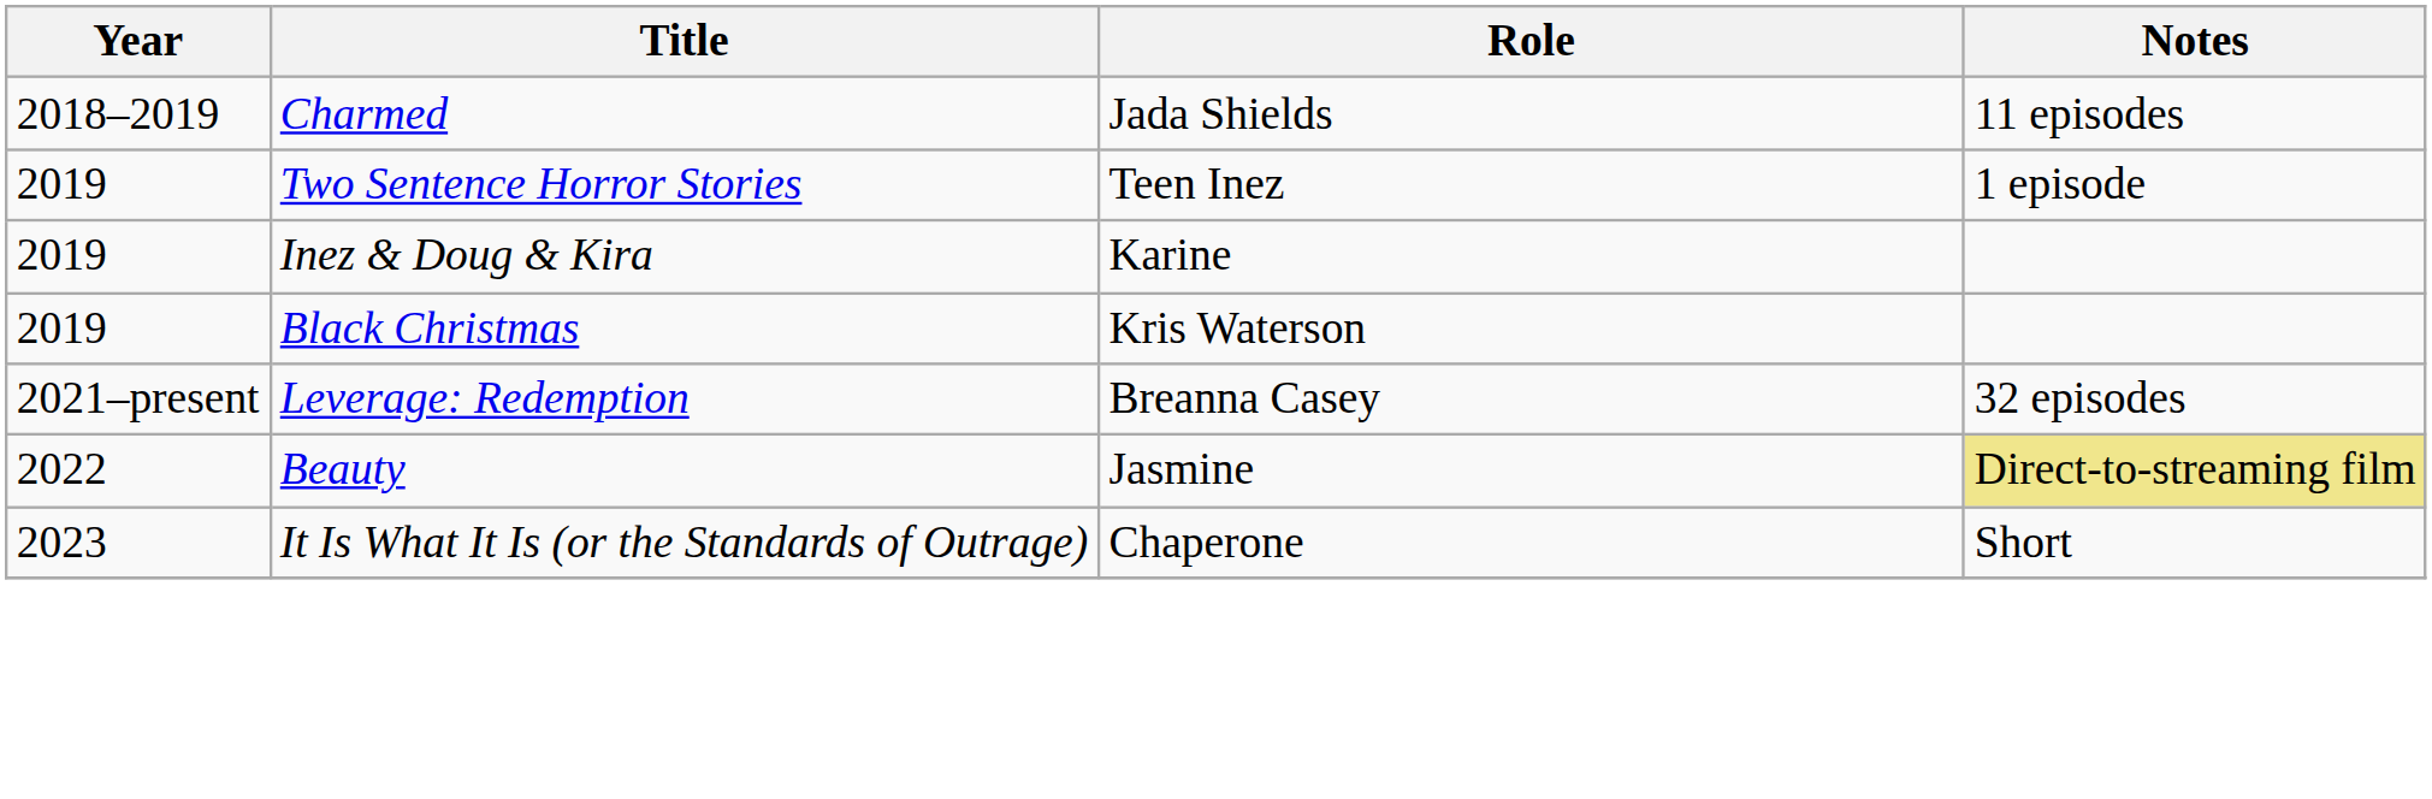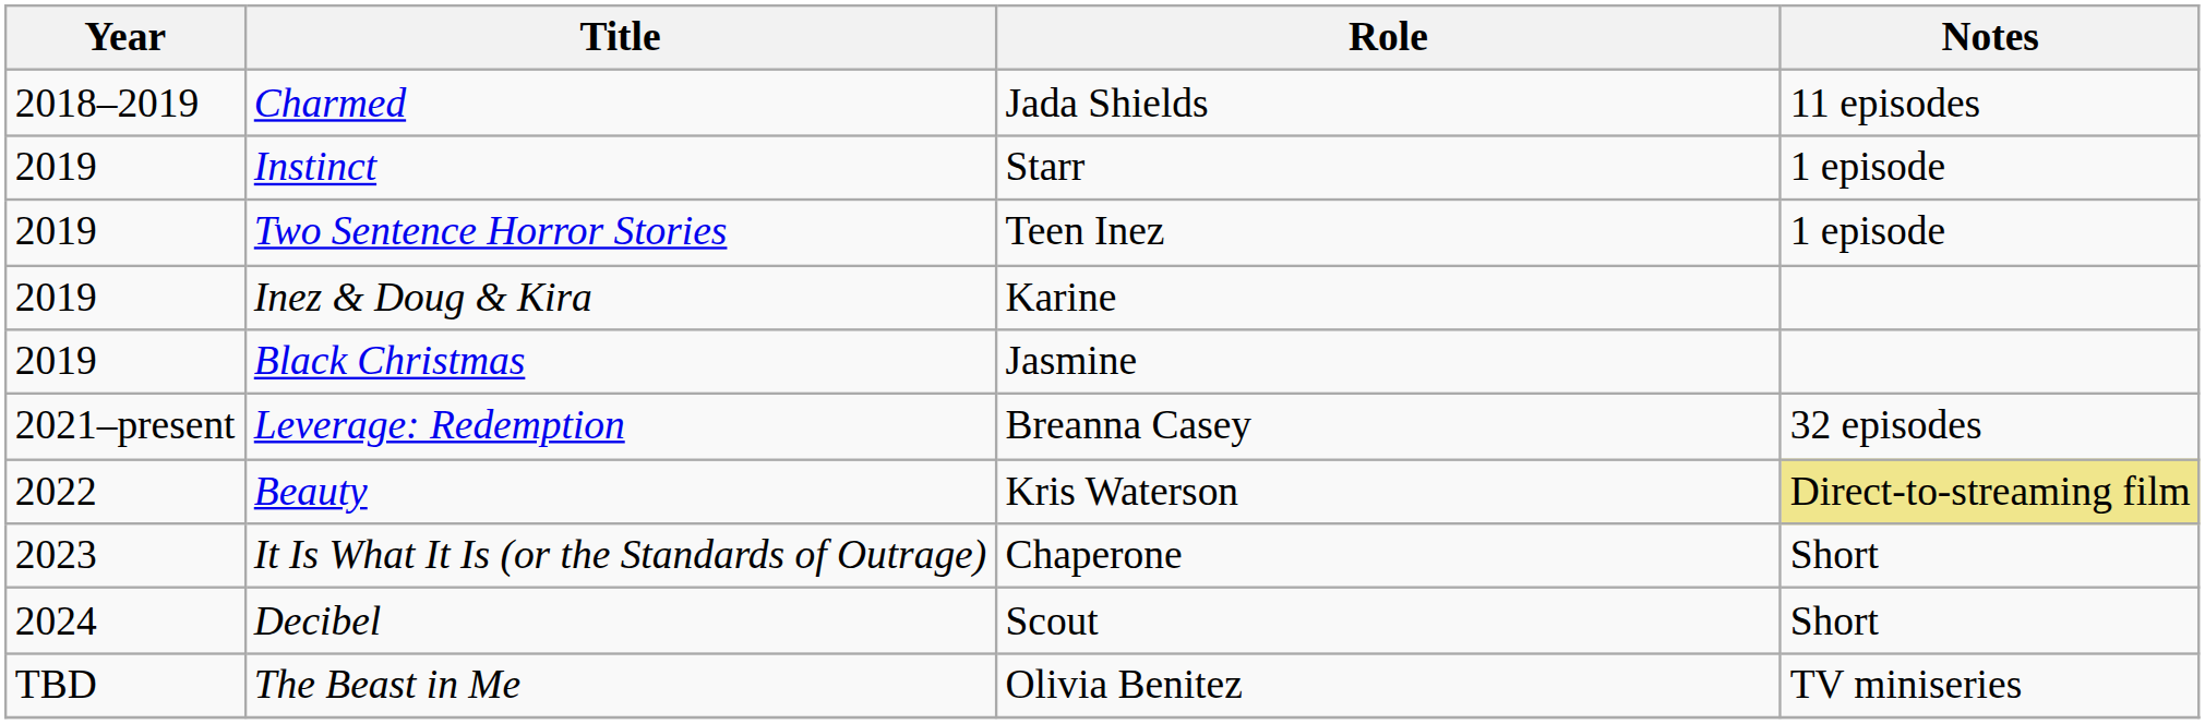+ row: 2019 | Instinct | Starr | 1 episode
Black Christmas | Role: Kris Waterson -> Jasmine
Beauty | Role: Jasmine -> Kris Waterson
+ row: 2024 | Decibel | Scout | Short
+ row: TBD | The Beast in Me | Olivia Benitez | TV miniseries
